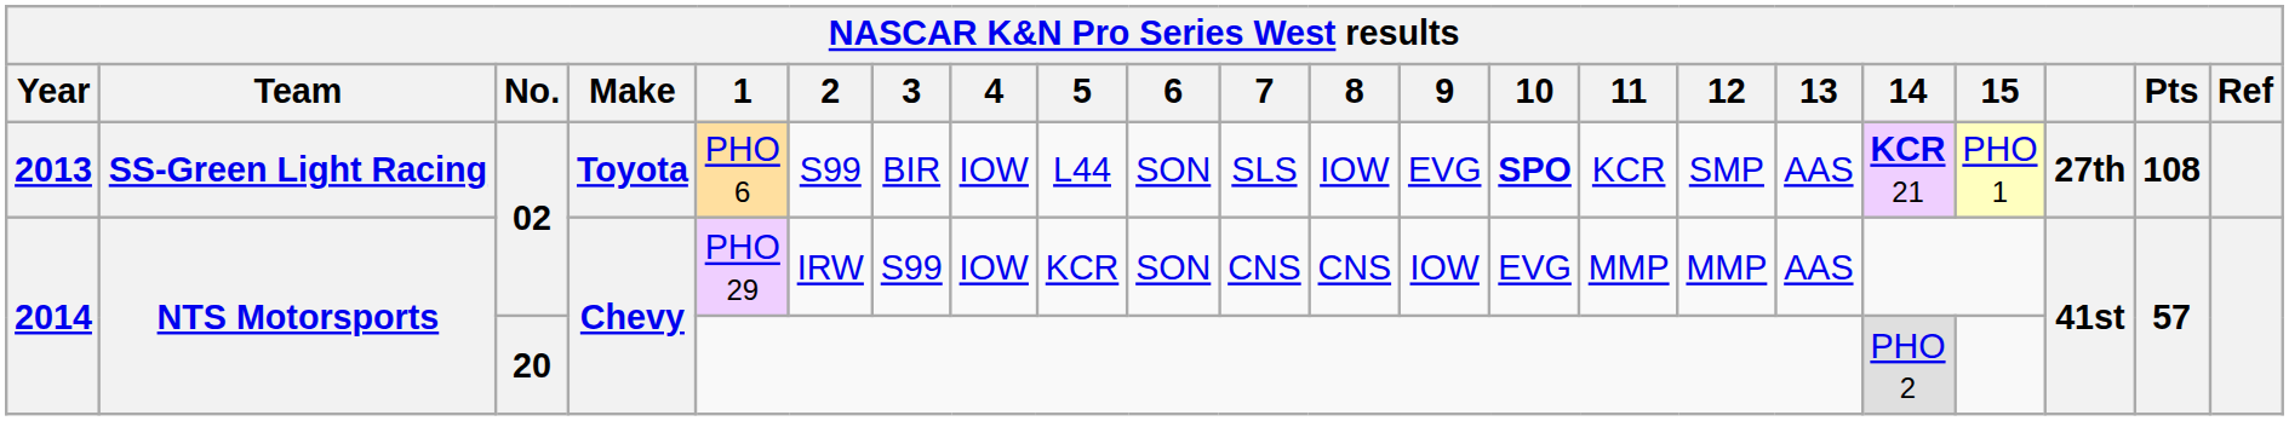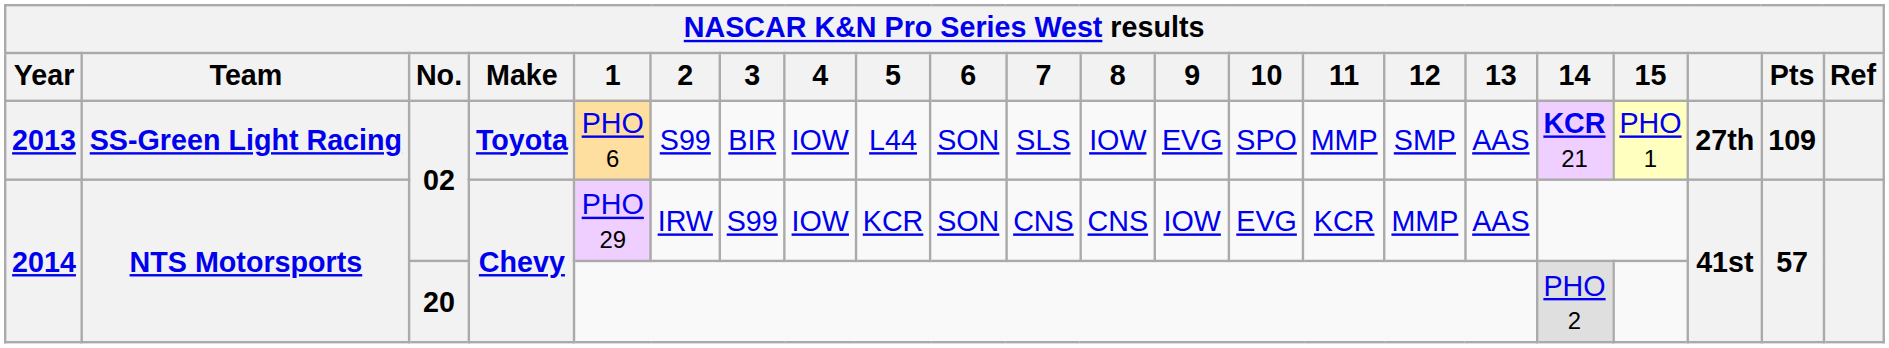2013 | 10: bold -> normal
2013 | 11: KCR -> MMP
2013 | Pts: 108 -> 109
2014 / 02 | 11: MMP -> KCR
